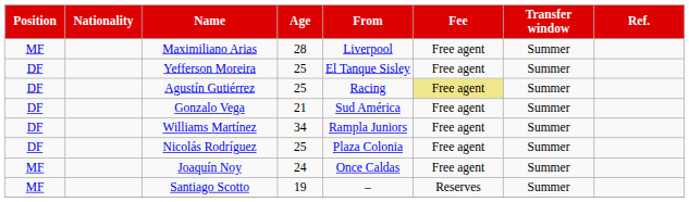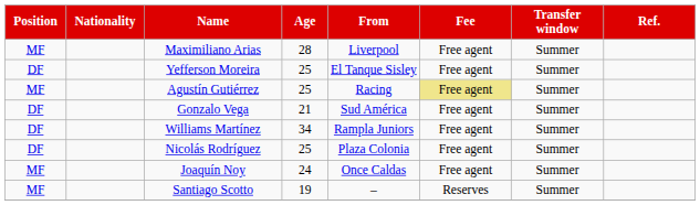Agustín Gutiérrez | Position: DF -> MF
